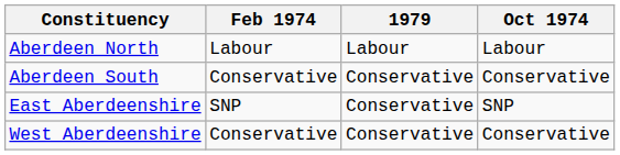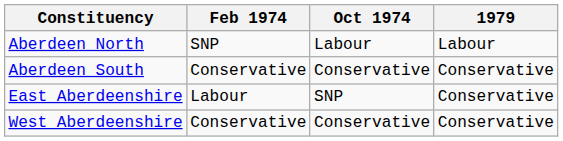columns swapped: Oct 1974 <-> 1979
Aberdeen North | Feb 1974: Labour -> SNP
East Aberdeenshire | Feb 1974: SNP -> Labour
